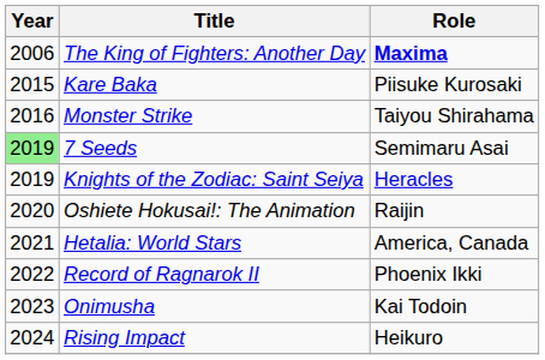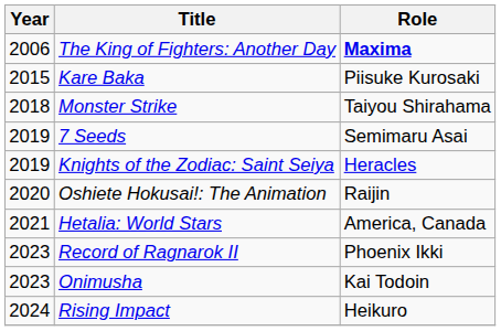Monster Strike | Year: 2016 -> 2018
7 Seeds | Year: lightgreen background -> no background
Record of Ragnarok II | Year: 2022 -> 2023
